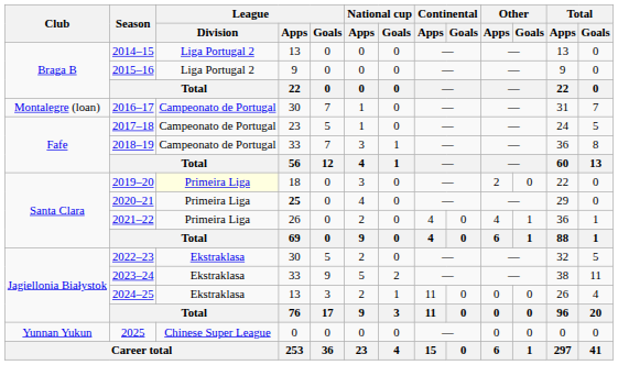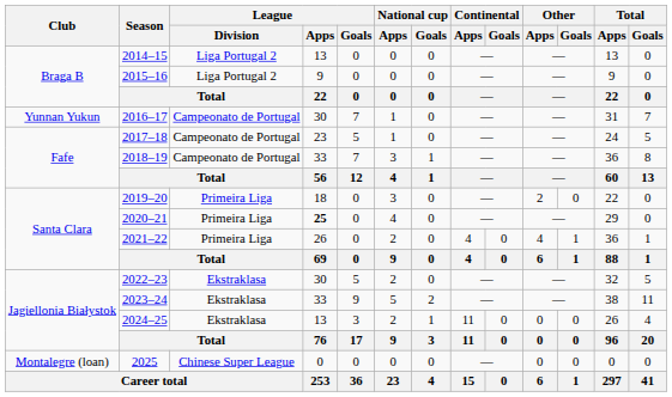2016–17 | Club: Montalegre (loan) -> Yunnan Yukun
2019–20 | League / Division: lightyellow background -> no background
2025 | Club: Yunnan Yukun -> Montalegre (loan)
